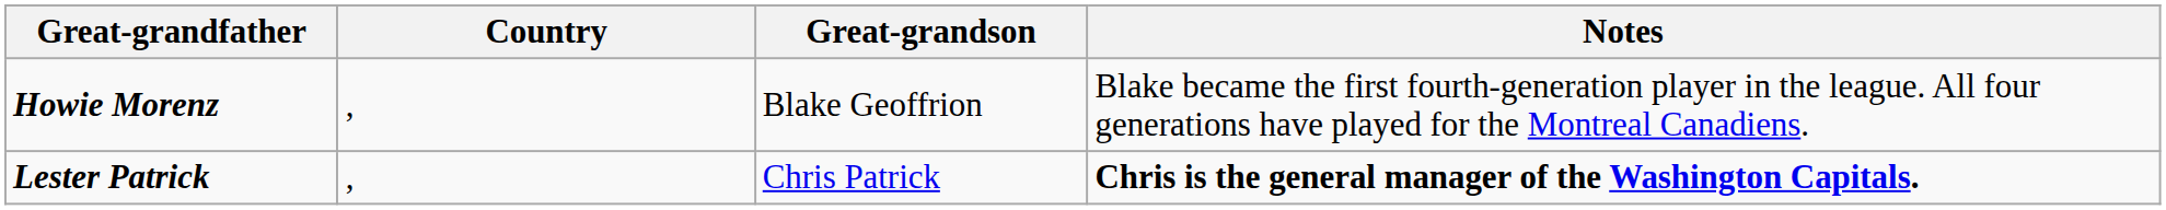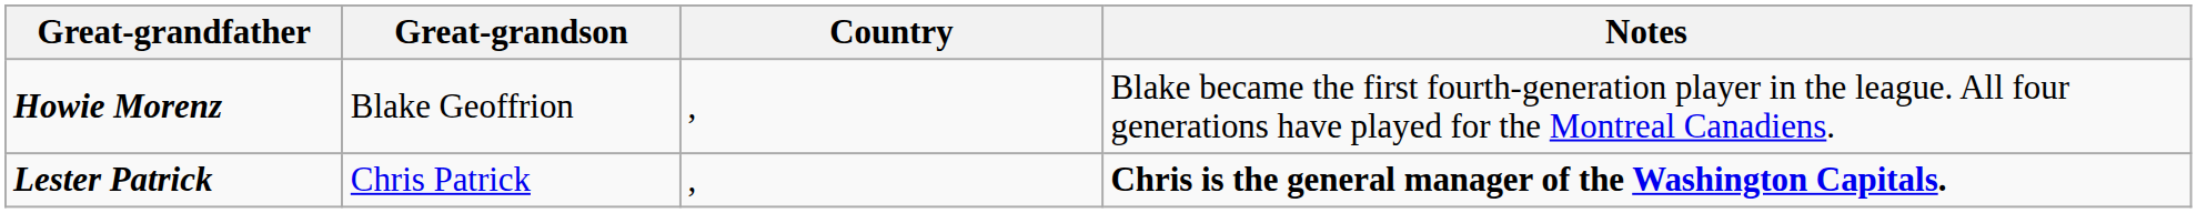columns swapped: Great-grandson <-> Country
